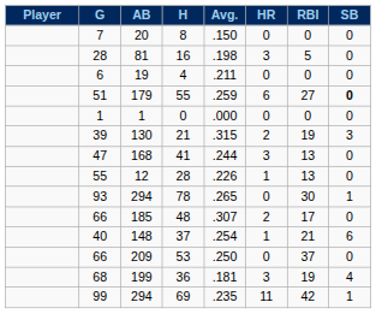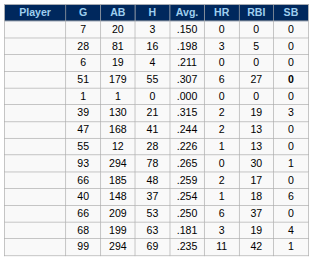7 | H: 8 -> 3
51 | Avg.: .259 -> .307
47 | HR: 3 -> 2
66 / 185 | Avg.: .307 -> .259
40 | RBI: 21 -> 18
66 / 209 | HR: 0 -> 6
68 | H: 36 -> 63
